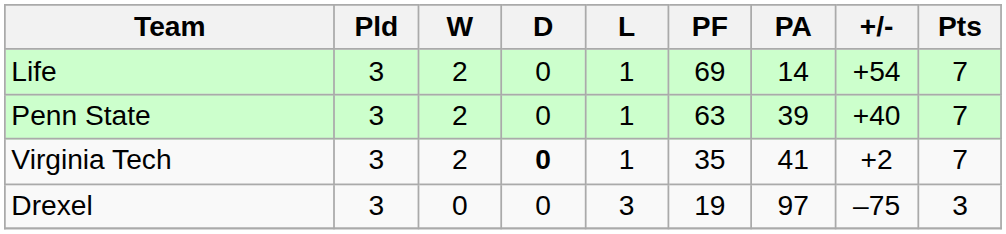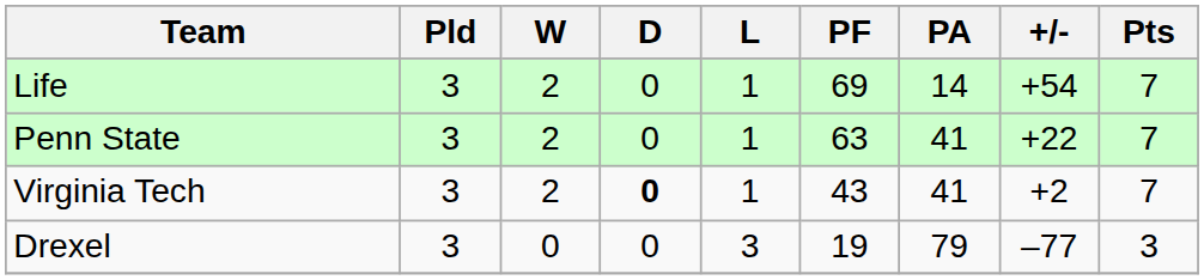Penn State | PA: 39 -> 41
Penn State | +/-: +40 -> +22
Virginia Tech | PF: 35 -> 43
Drexel | PA: 97 -> 79
Drexel | +/-: –75 -> –77
